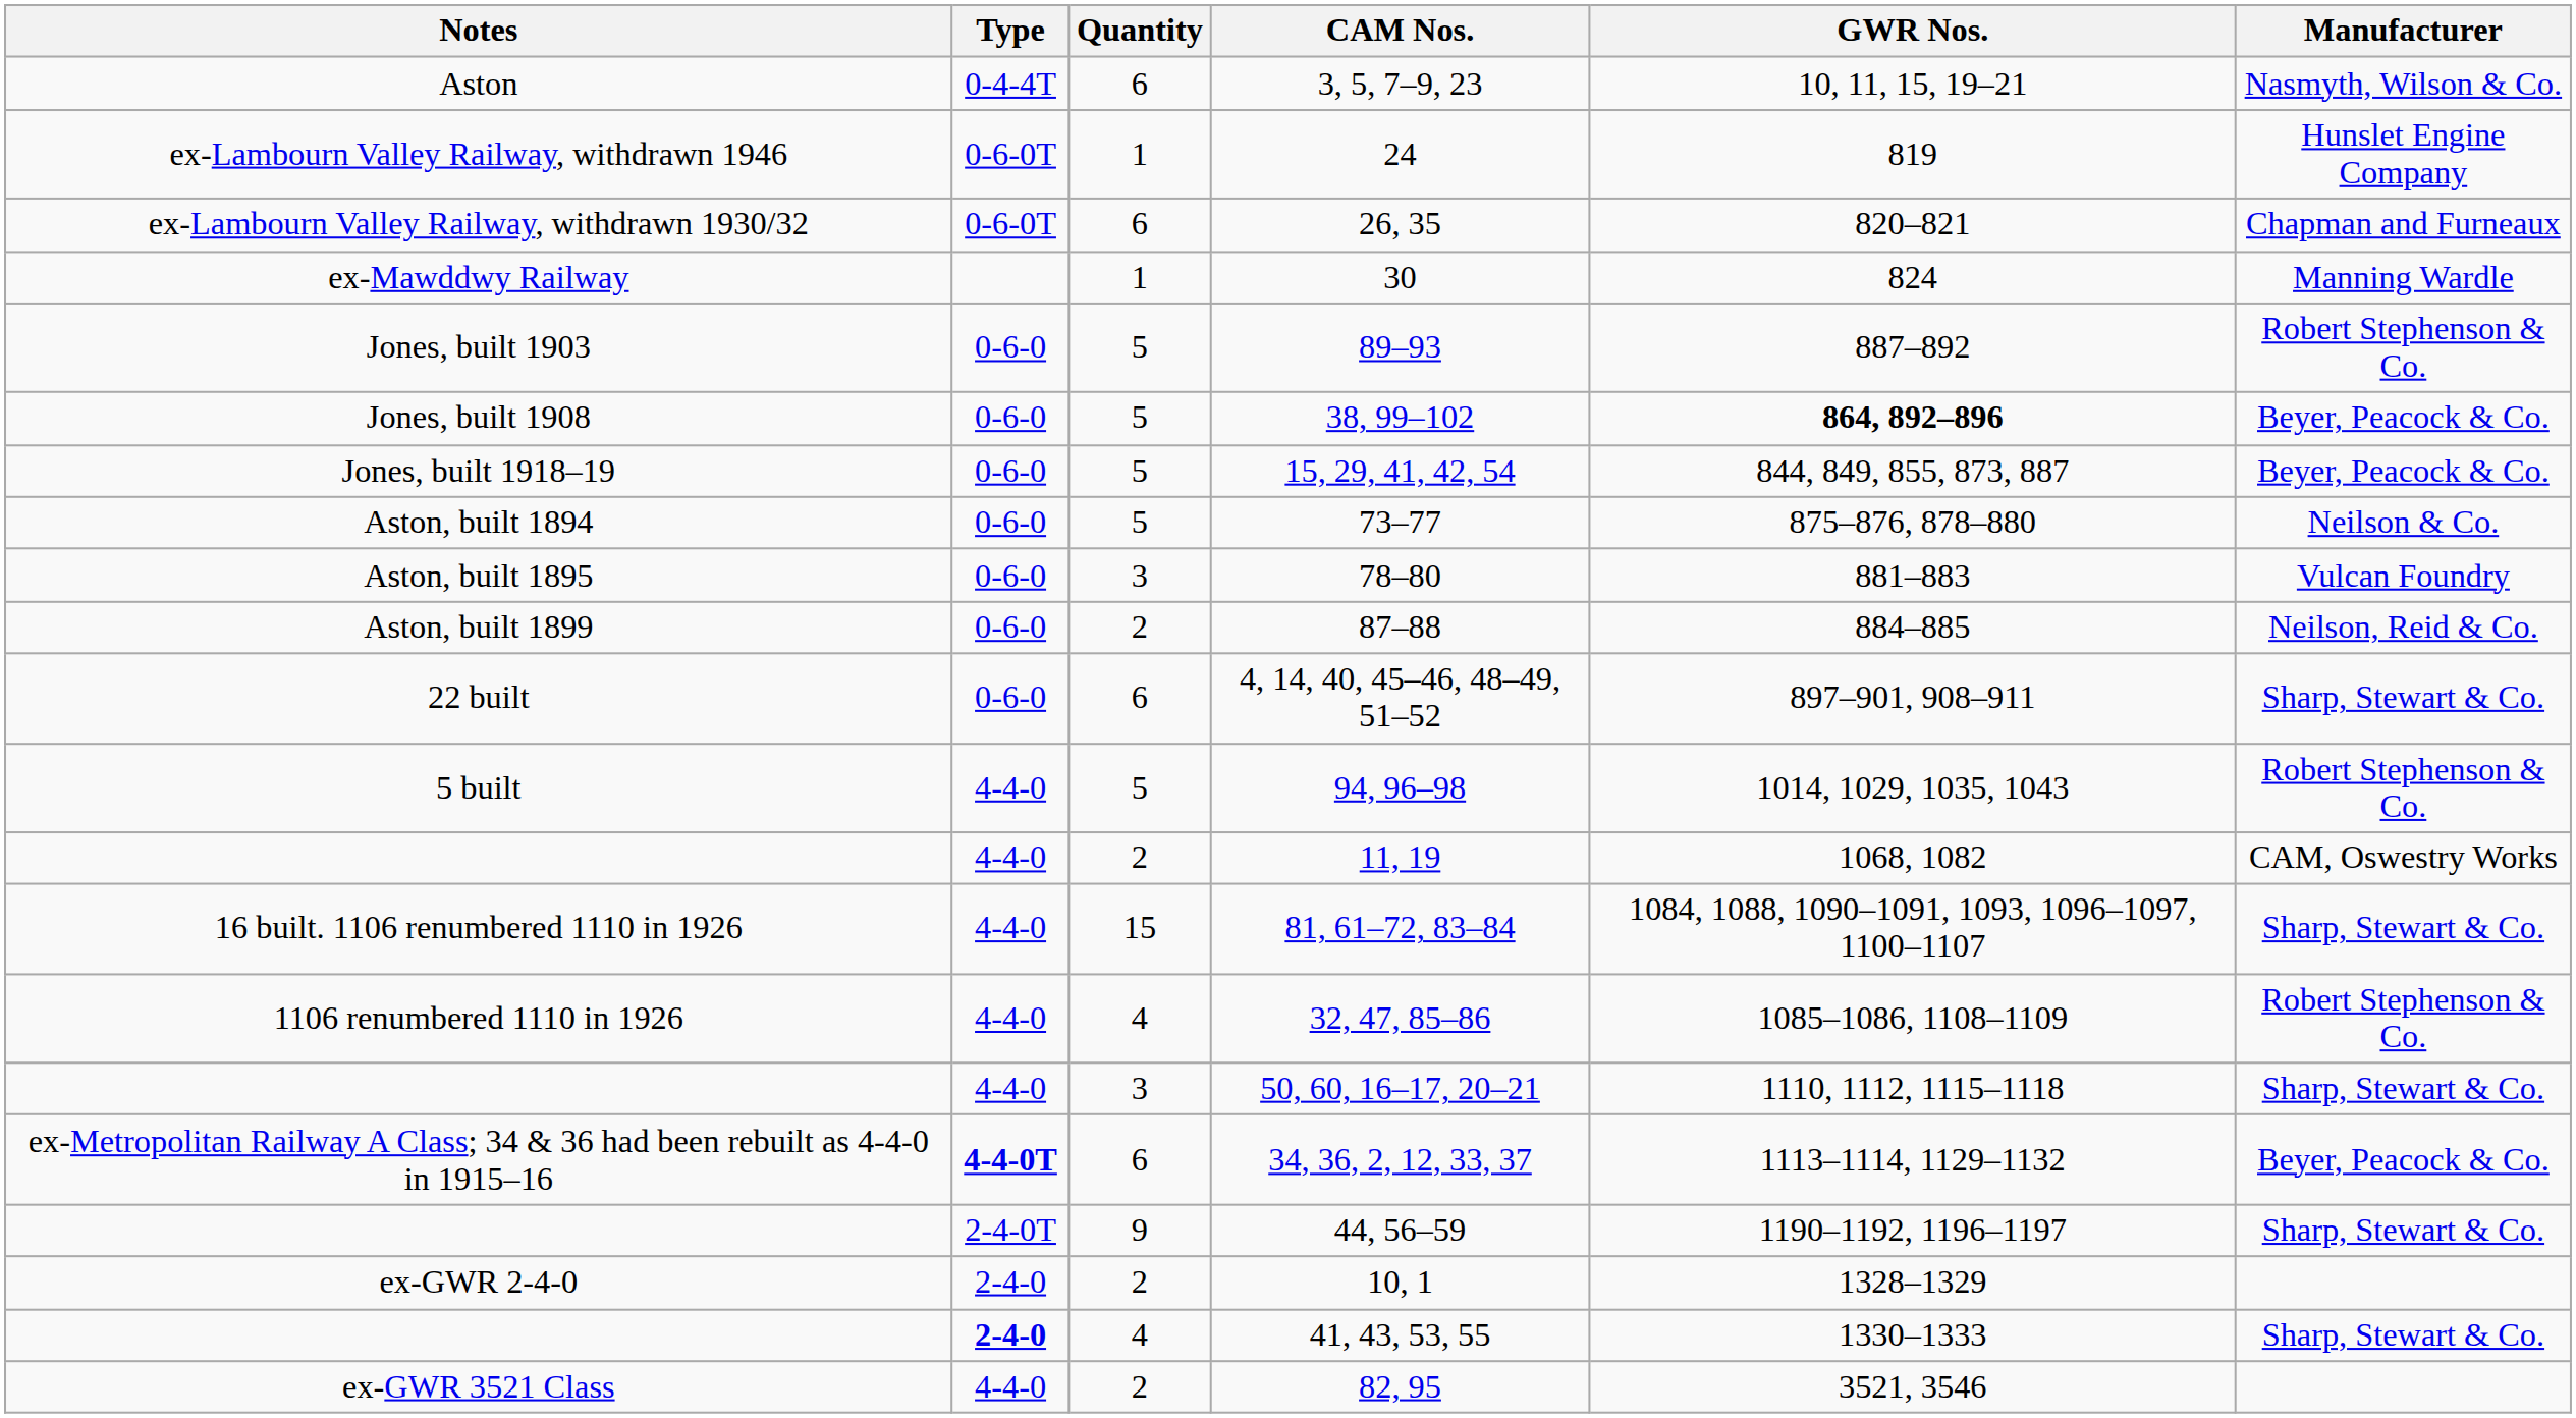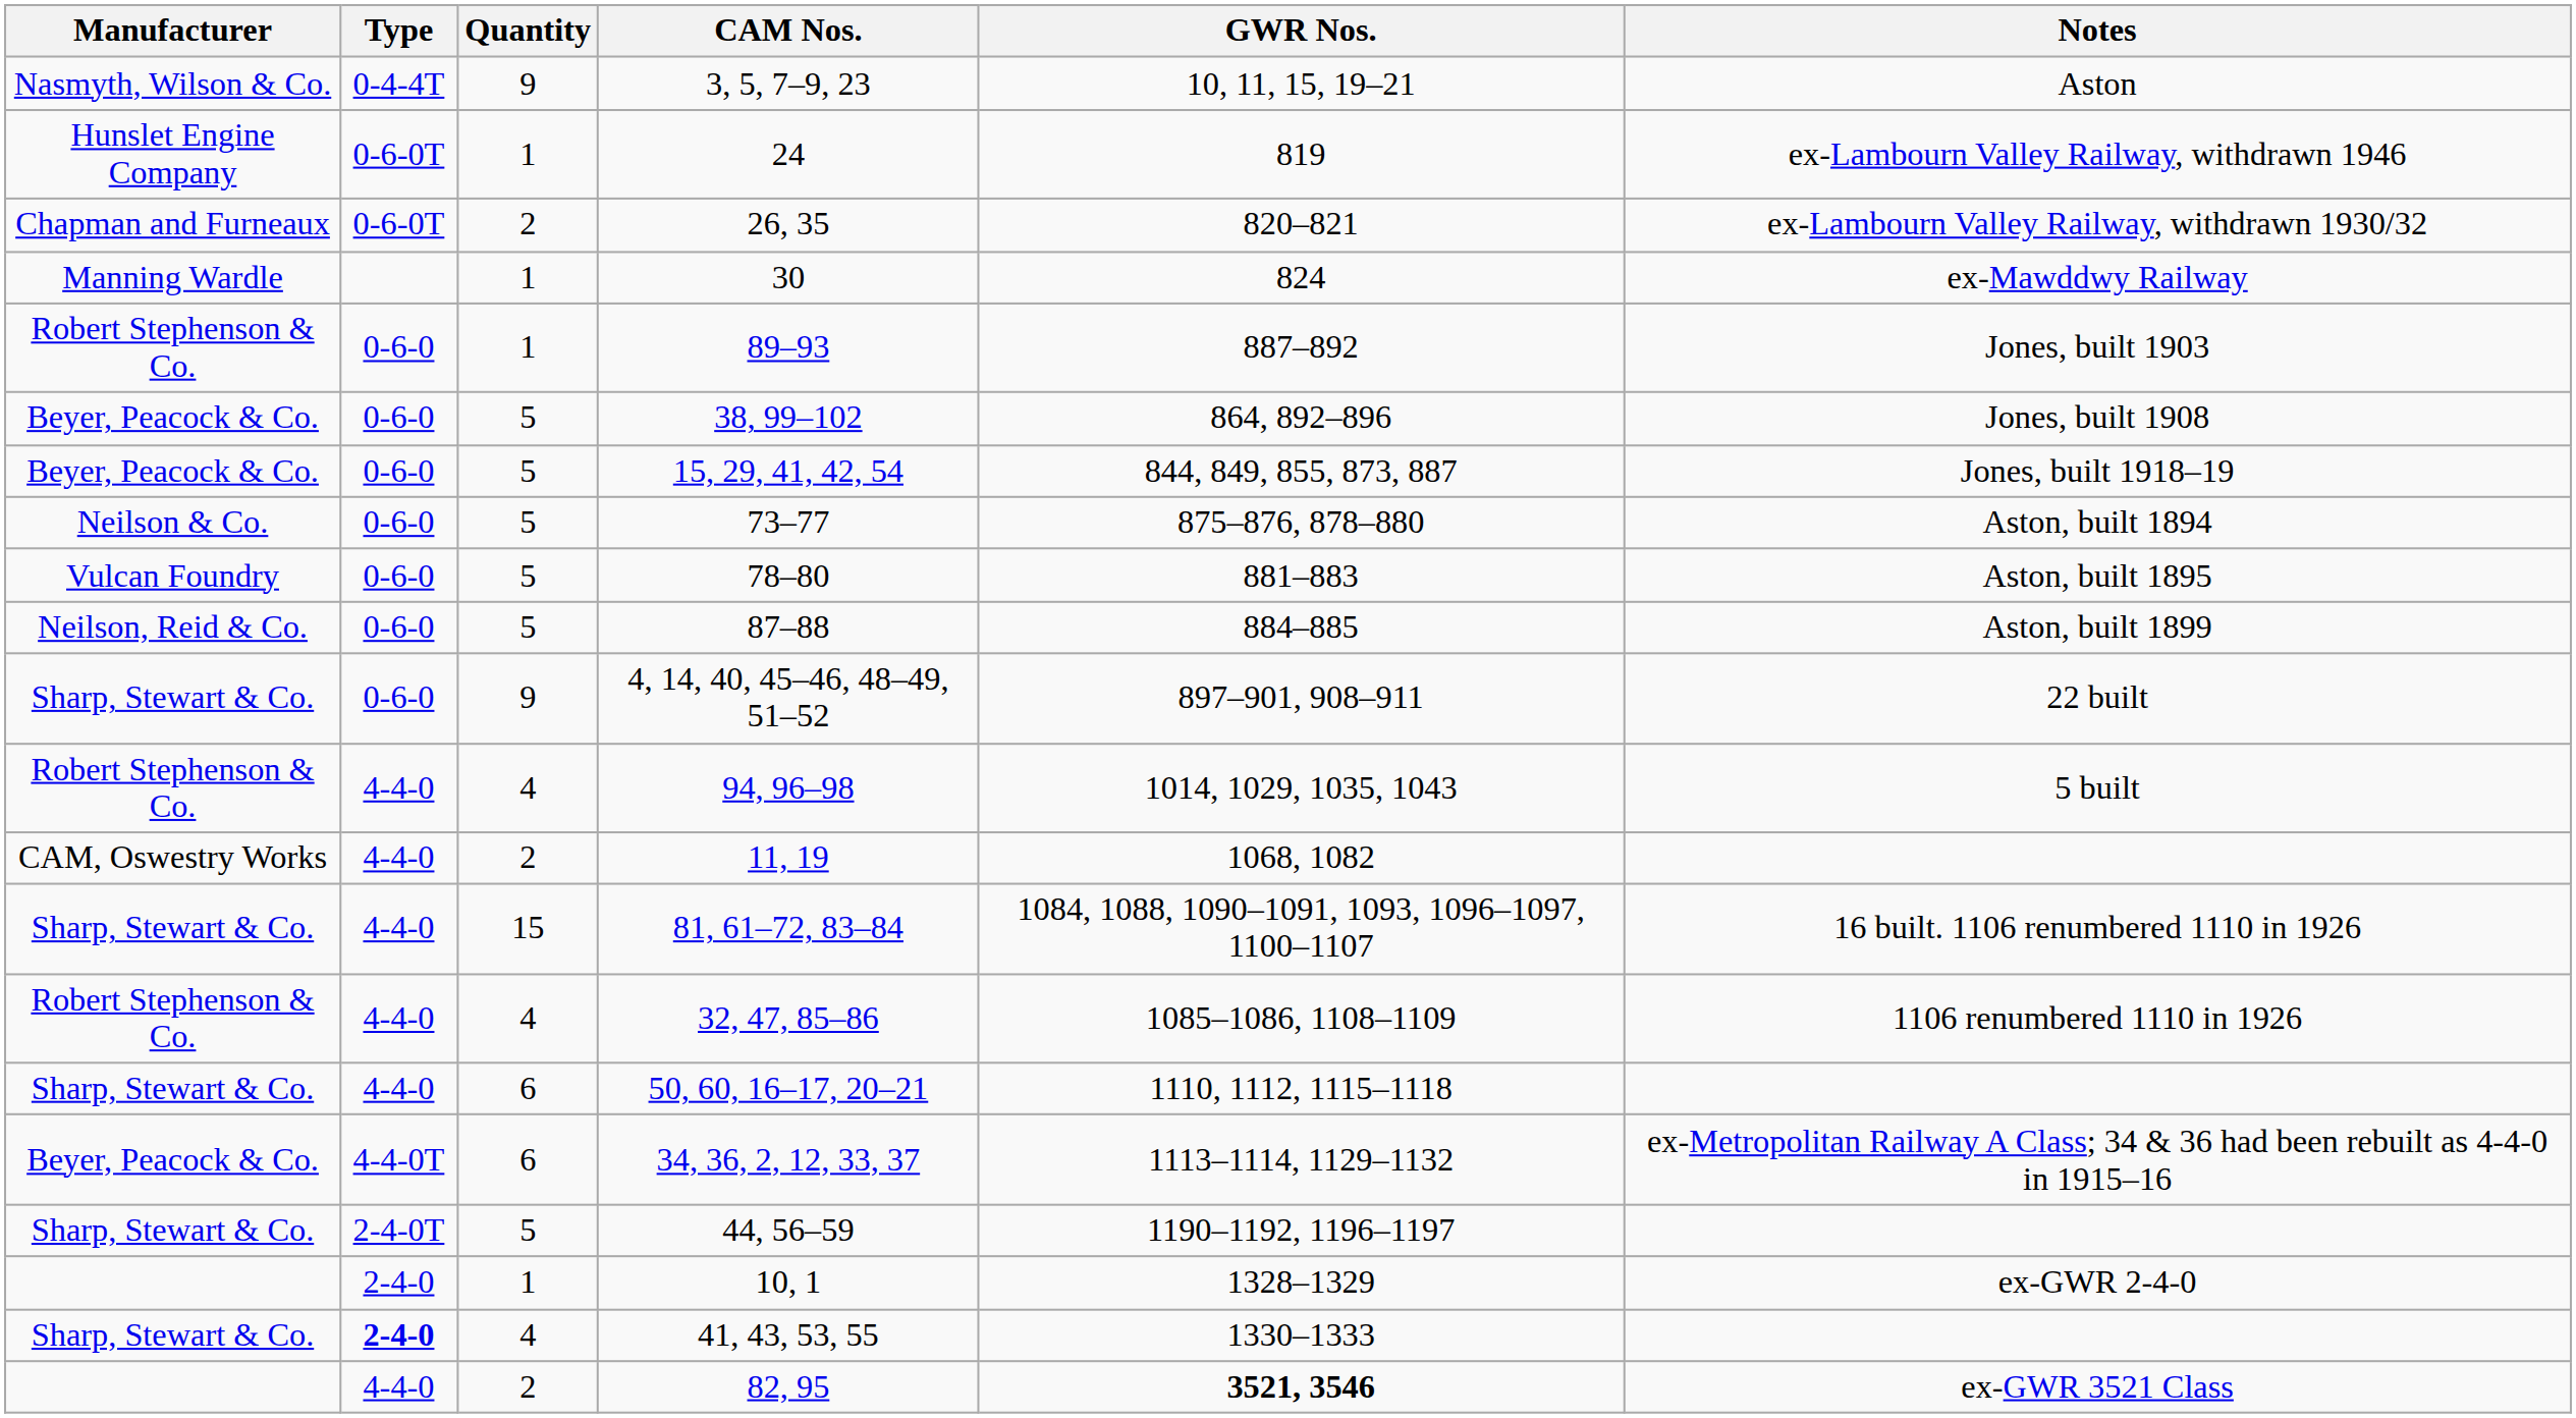columns swapped: Manufacturer <-> Notes
3, 5, 7–9, 23 | Quantity: 6 -> 9
26, 35 | Quantity: 6 -> 2
89–93 | Quantity: 5 -> 1
38, 99–102 | GWR Nos.: bold -> normal
78–80 | Quantity: 3 -> 5
87–88 | Quantity: 2 -> 5
4, 14, 40, 45–46, 48–49, 51–52 | Quantity: 6 -> 9
94, 96–98 | Quantity: 5 -> 4
50, 60, 16–17, 20–21 | Quantity: 3 -> 6
34, 36, 2, 12, 33, 37 | Type: bold -> normal
44, 56–59 | Quantity: 9 -> 5
10, 1 | Quantity: 2 -> 1
82, 95 | GWR Nos.: normal -> bold
